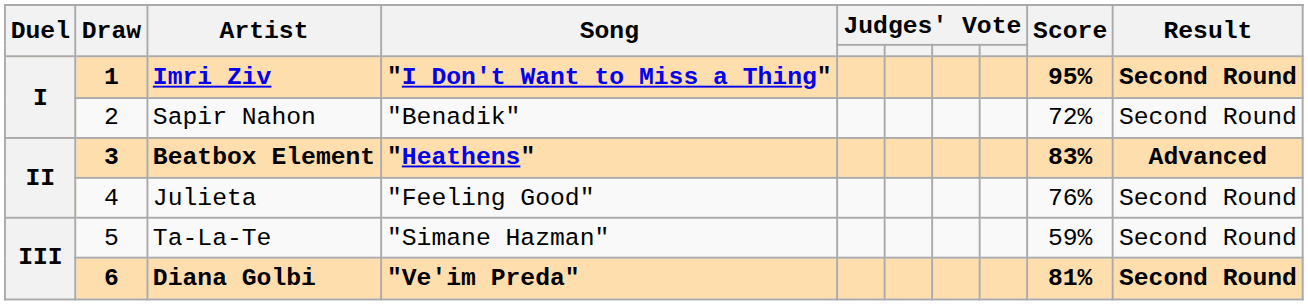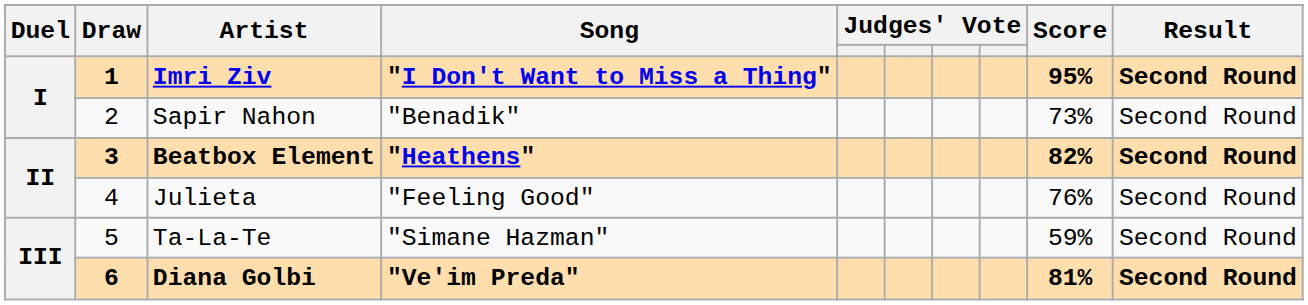Sapir Nahon | Score: 72% -> 73%
Beatbox Element | Score: 83% -> 82%
Beatbox Element | Result: Advanced -> Second Round
